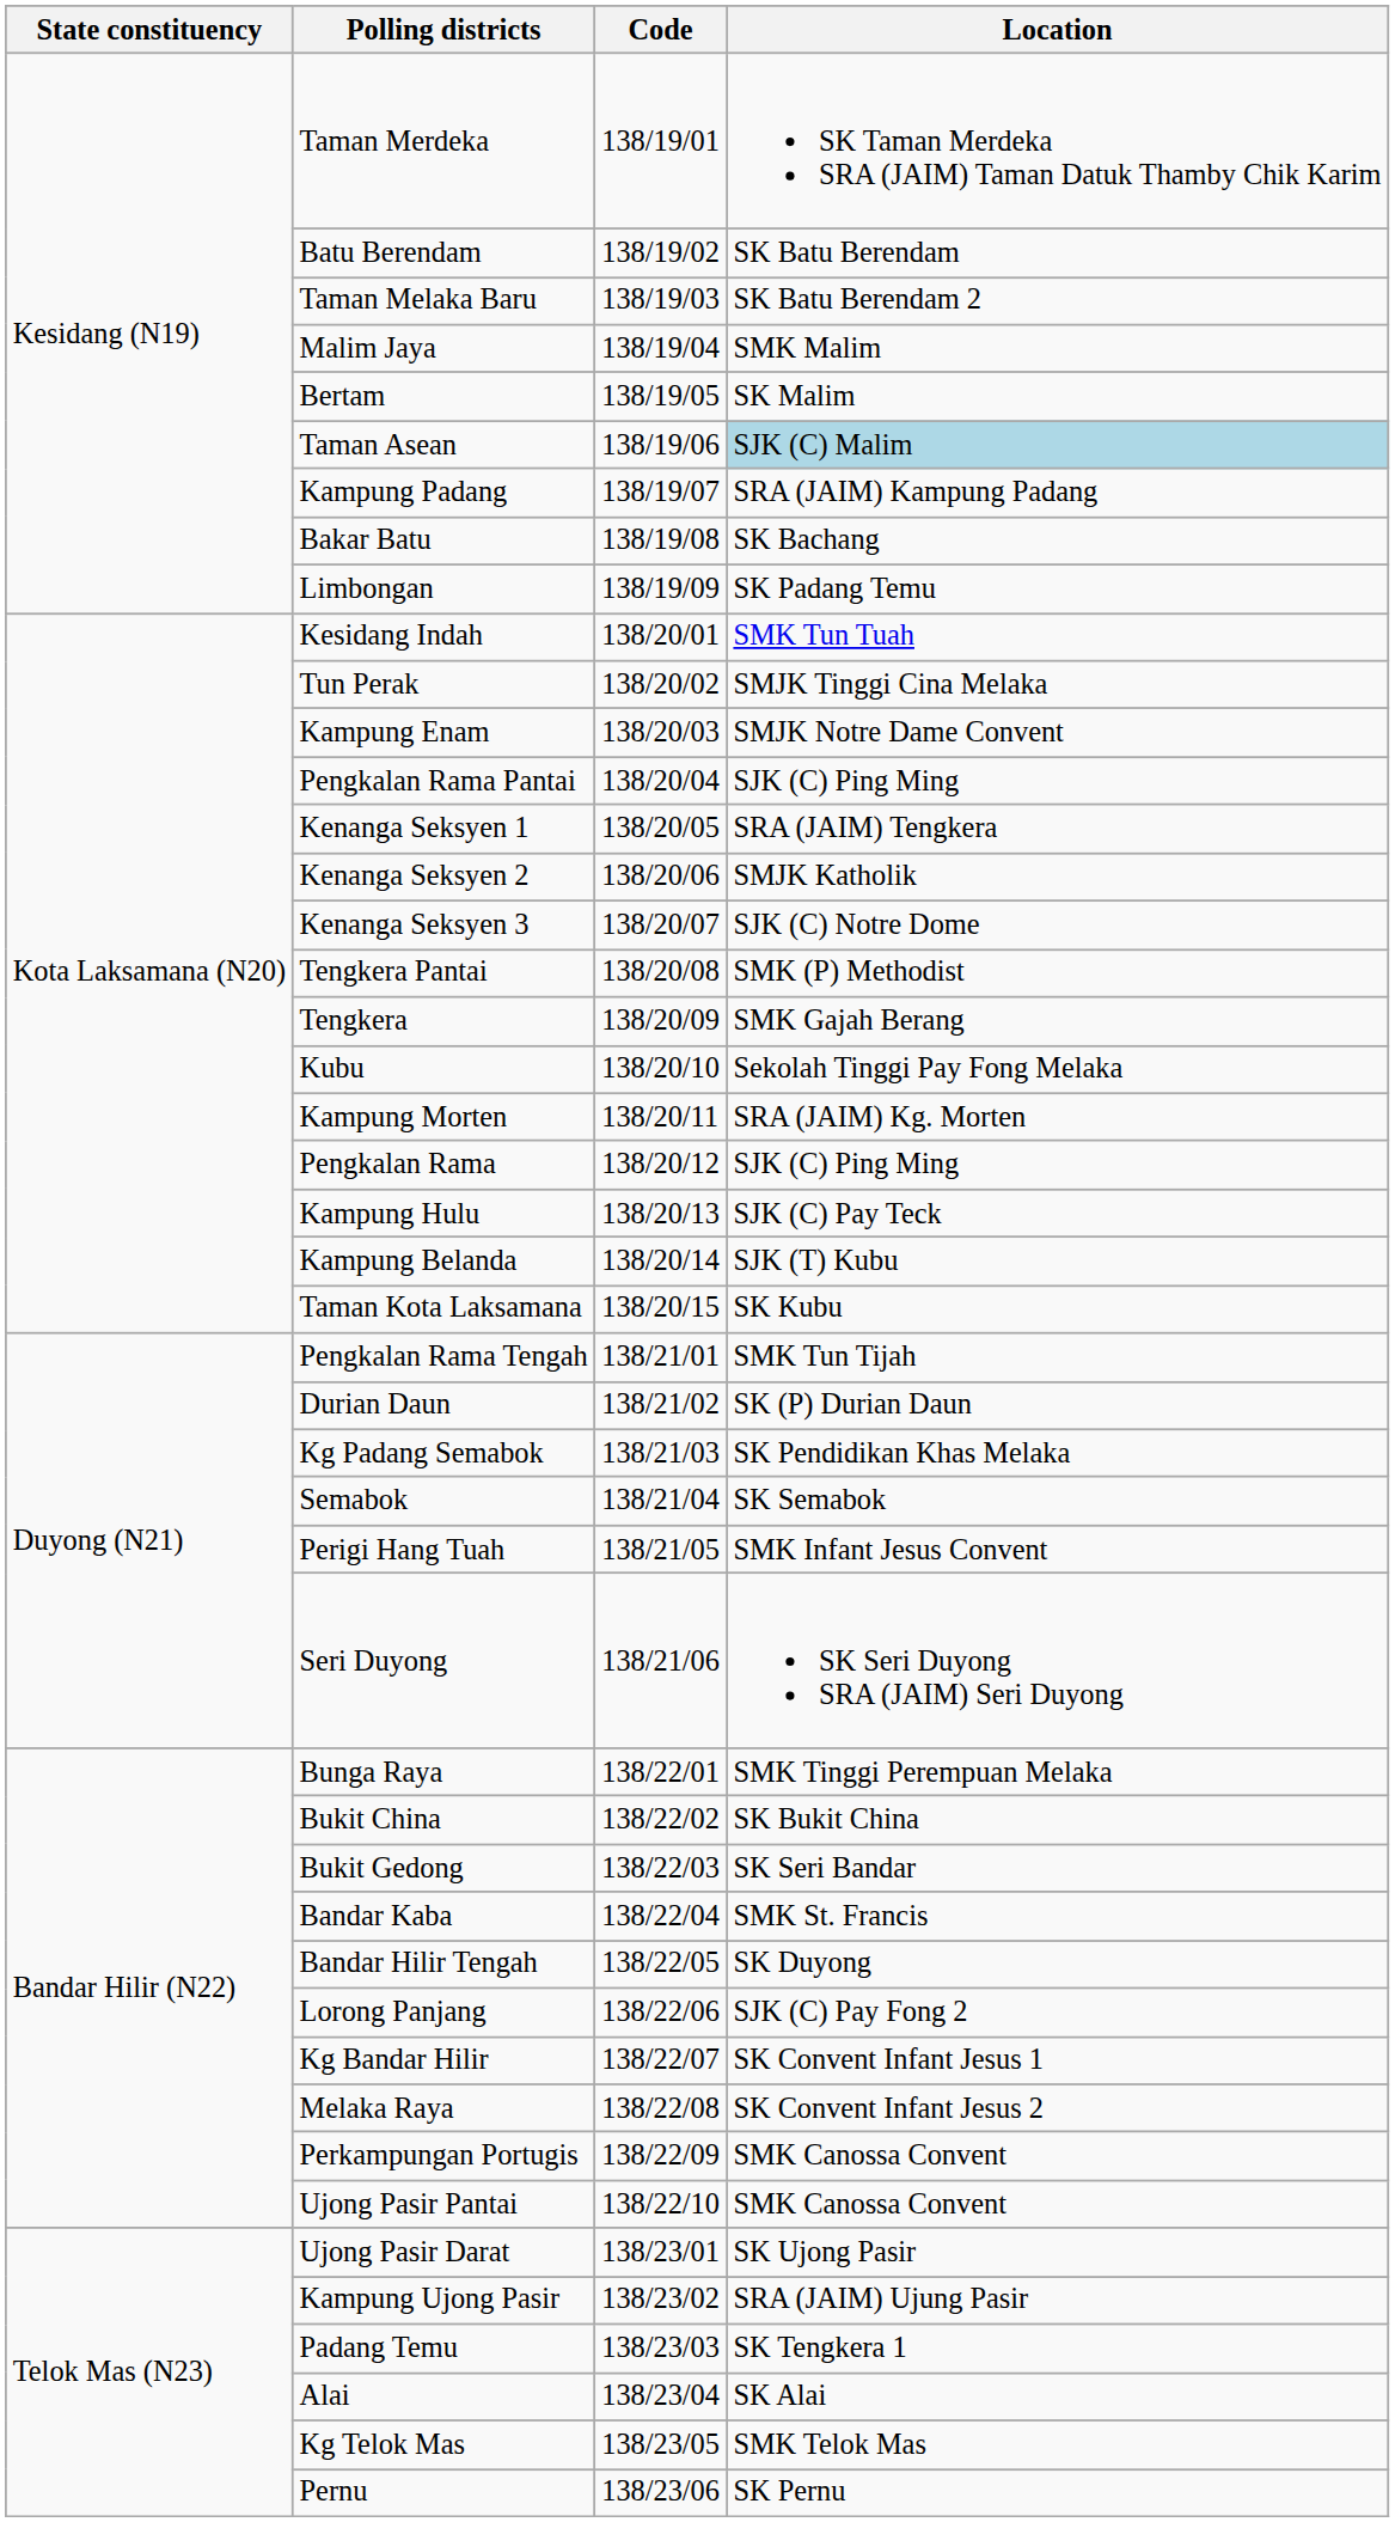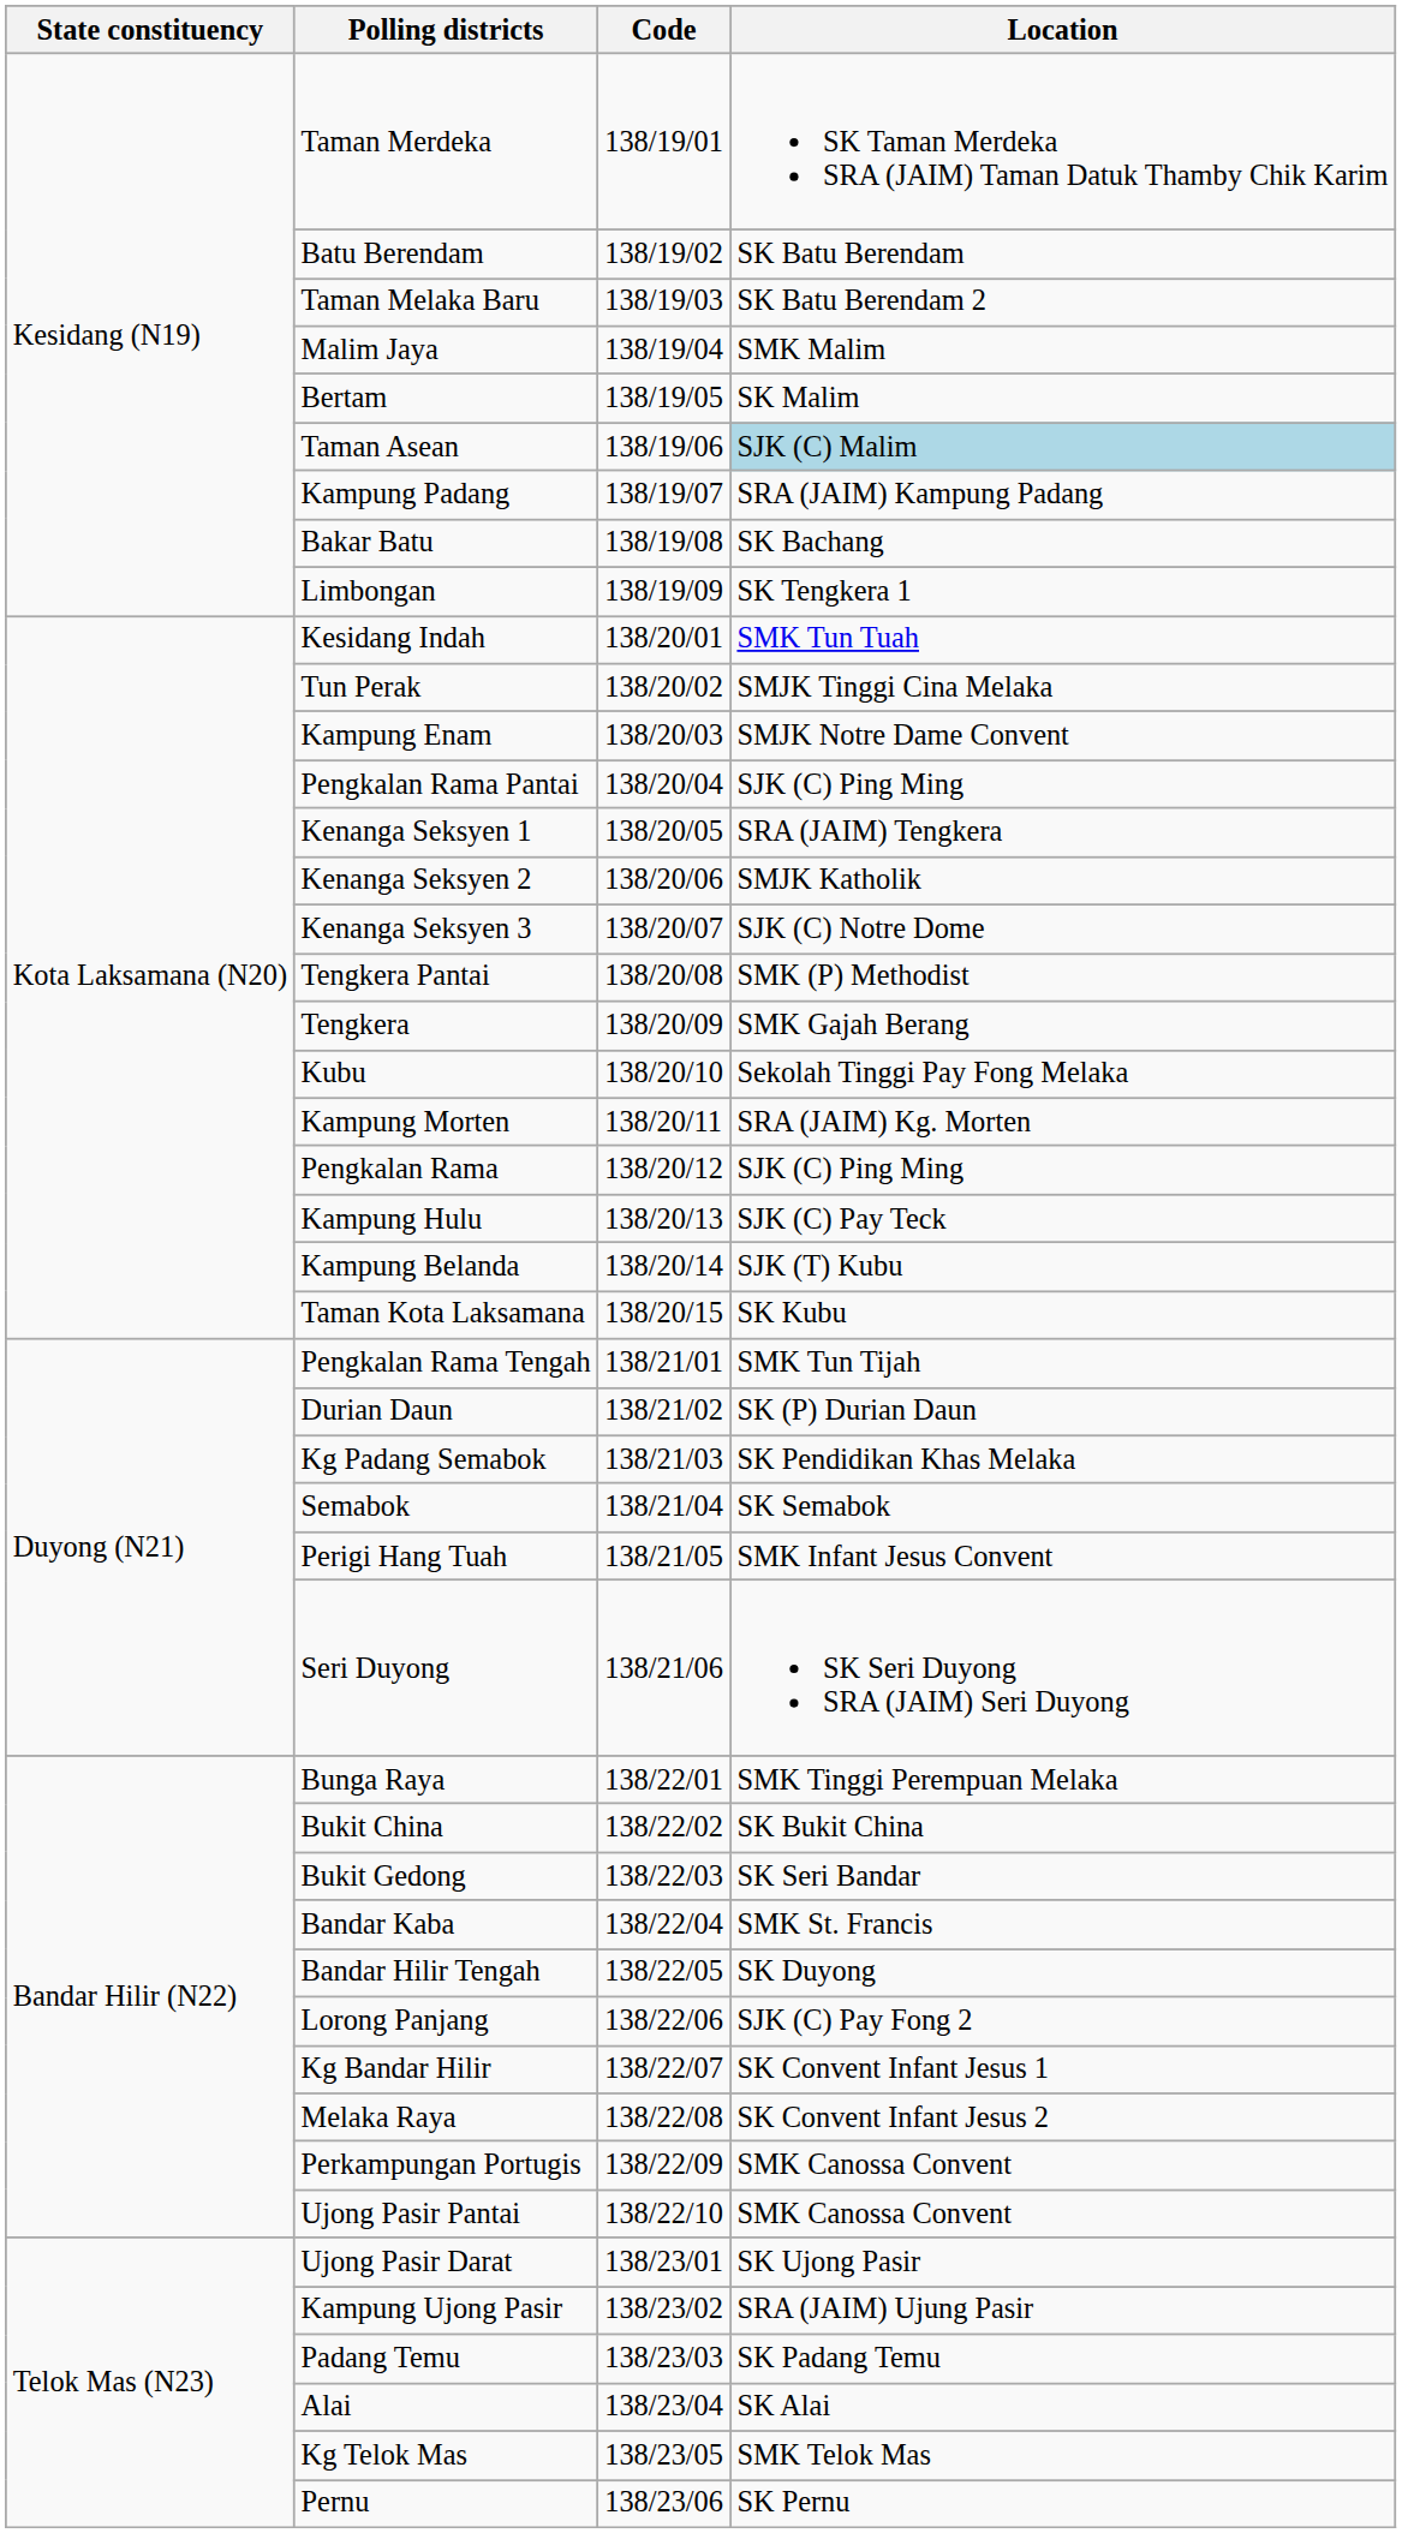Limbongan | Location: SK Padang Temu -> SK Tengkera 1
Padang Temu | Location: SK Tengkera 1 -> SK Padang Temu
